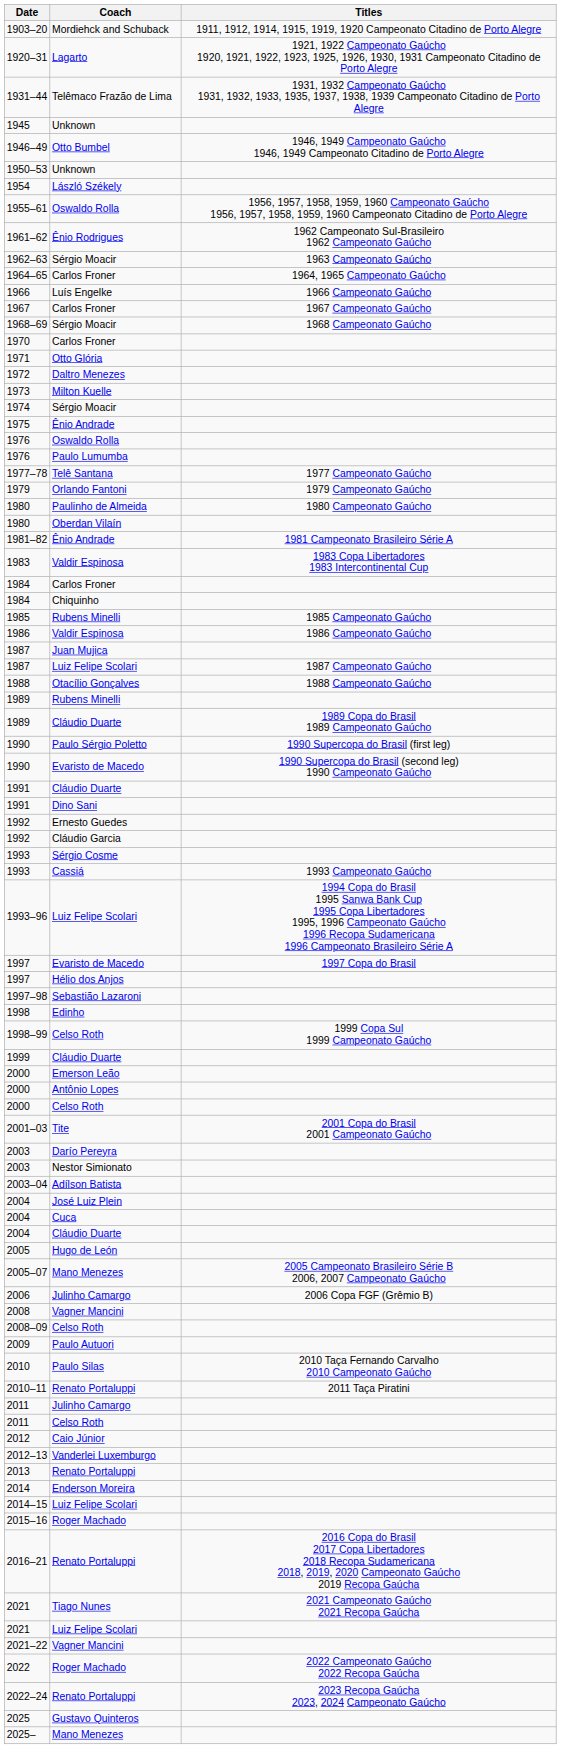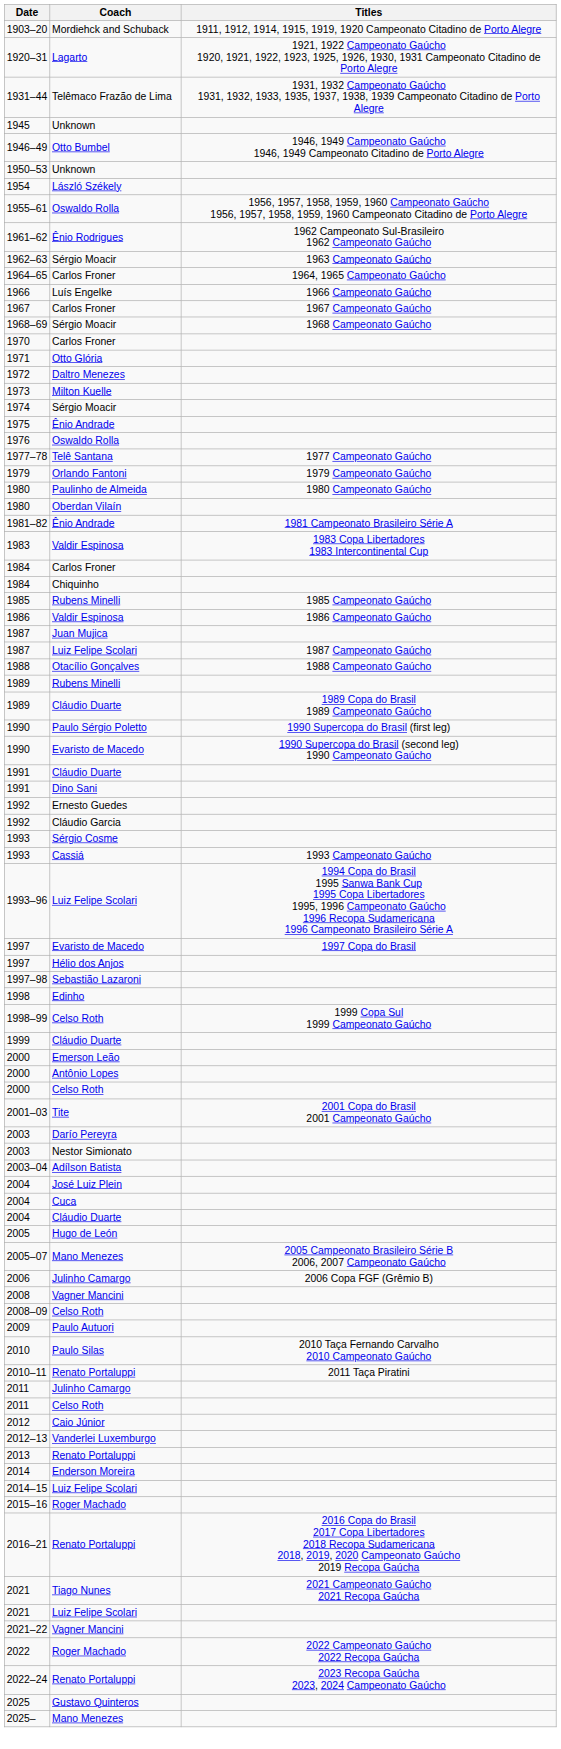- row: 1976 | Paulo Lumumba
